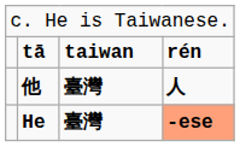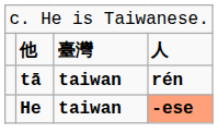rows swapped: 他 <-> tā
He | column 3: 臺灣 -> taiwan
